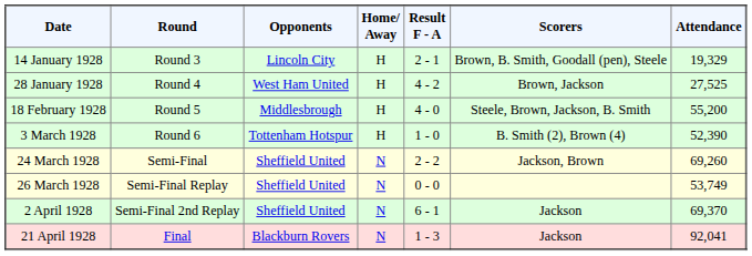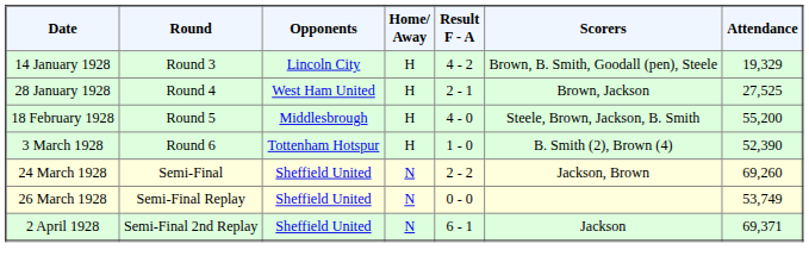14 January 1928 | Result F - A: 2 - 1 -> 4 - 2
28 January 1928 | Result F - A: 4 - 2 -> 2 - 1
2 April 1928 | Attendance: 69,370 -> 69,371
- row: 21 April 1928 | Final | Blackburn Rovers | N | 1 - 3 | Jackson | 92,041
